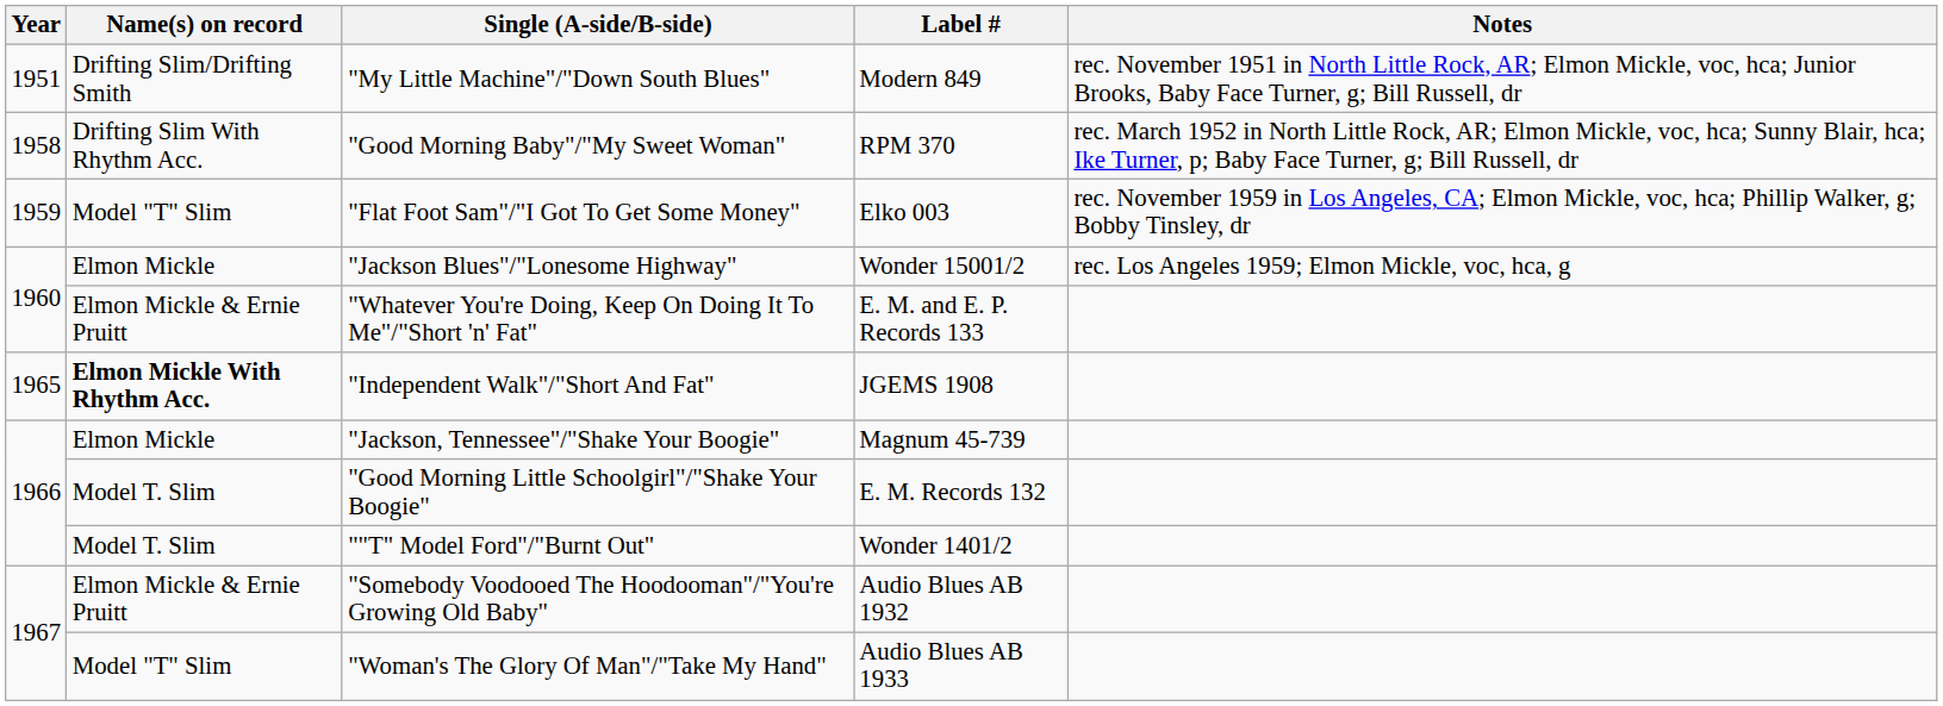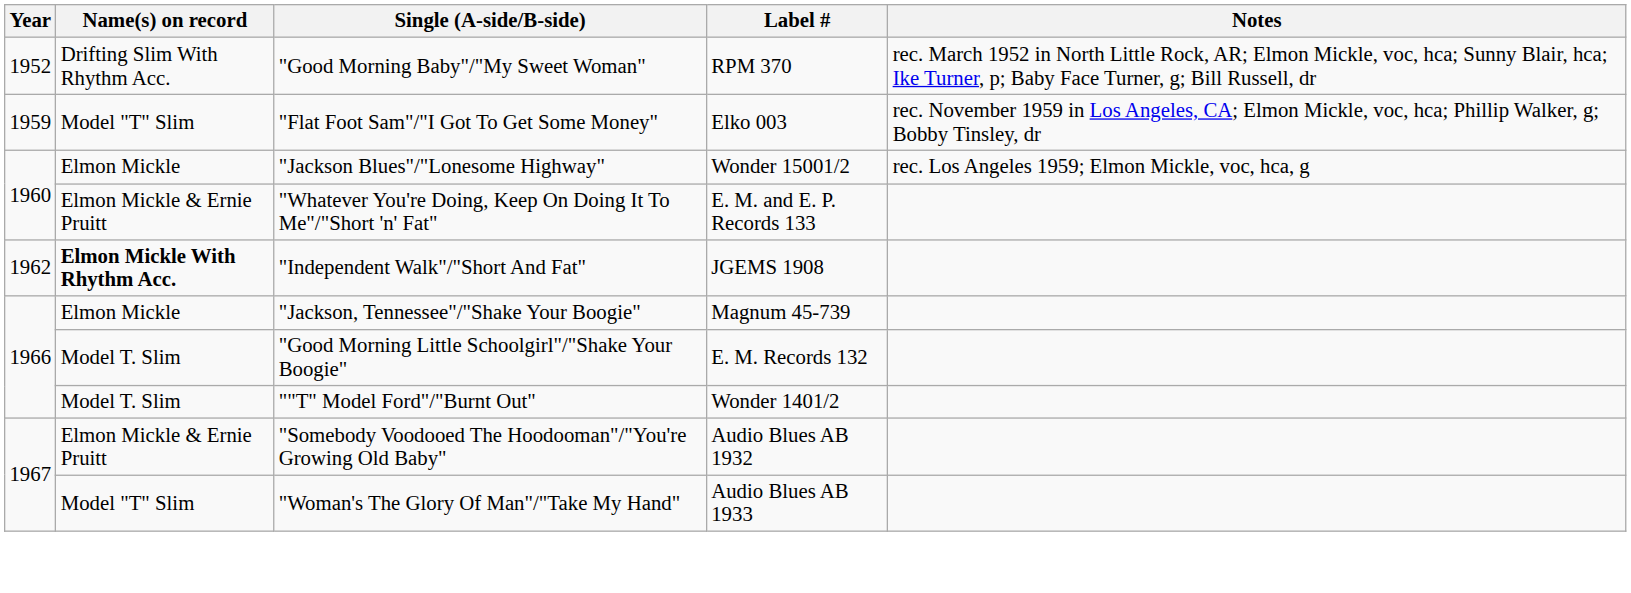- row: 1951 | Drifting Slim/Drifting Smith | "My Little Machine"/"Down South Blues" | Modern 849 | rec. November 1951 in North Little Rock, AR; Elmon Mickle, voc, hca; Junior Brooks, Baby Face Turner, g; Bill Russell, dr
"Good Morning Baby"/"My Sweet Woman" | Year: 1958 -> 1952
"Independent Walk"/"Short And Fat" | Year: 1965 -> 1962
